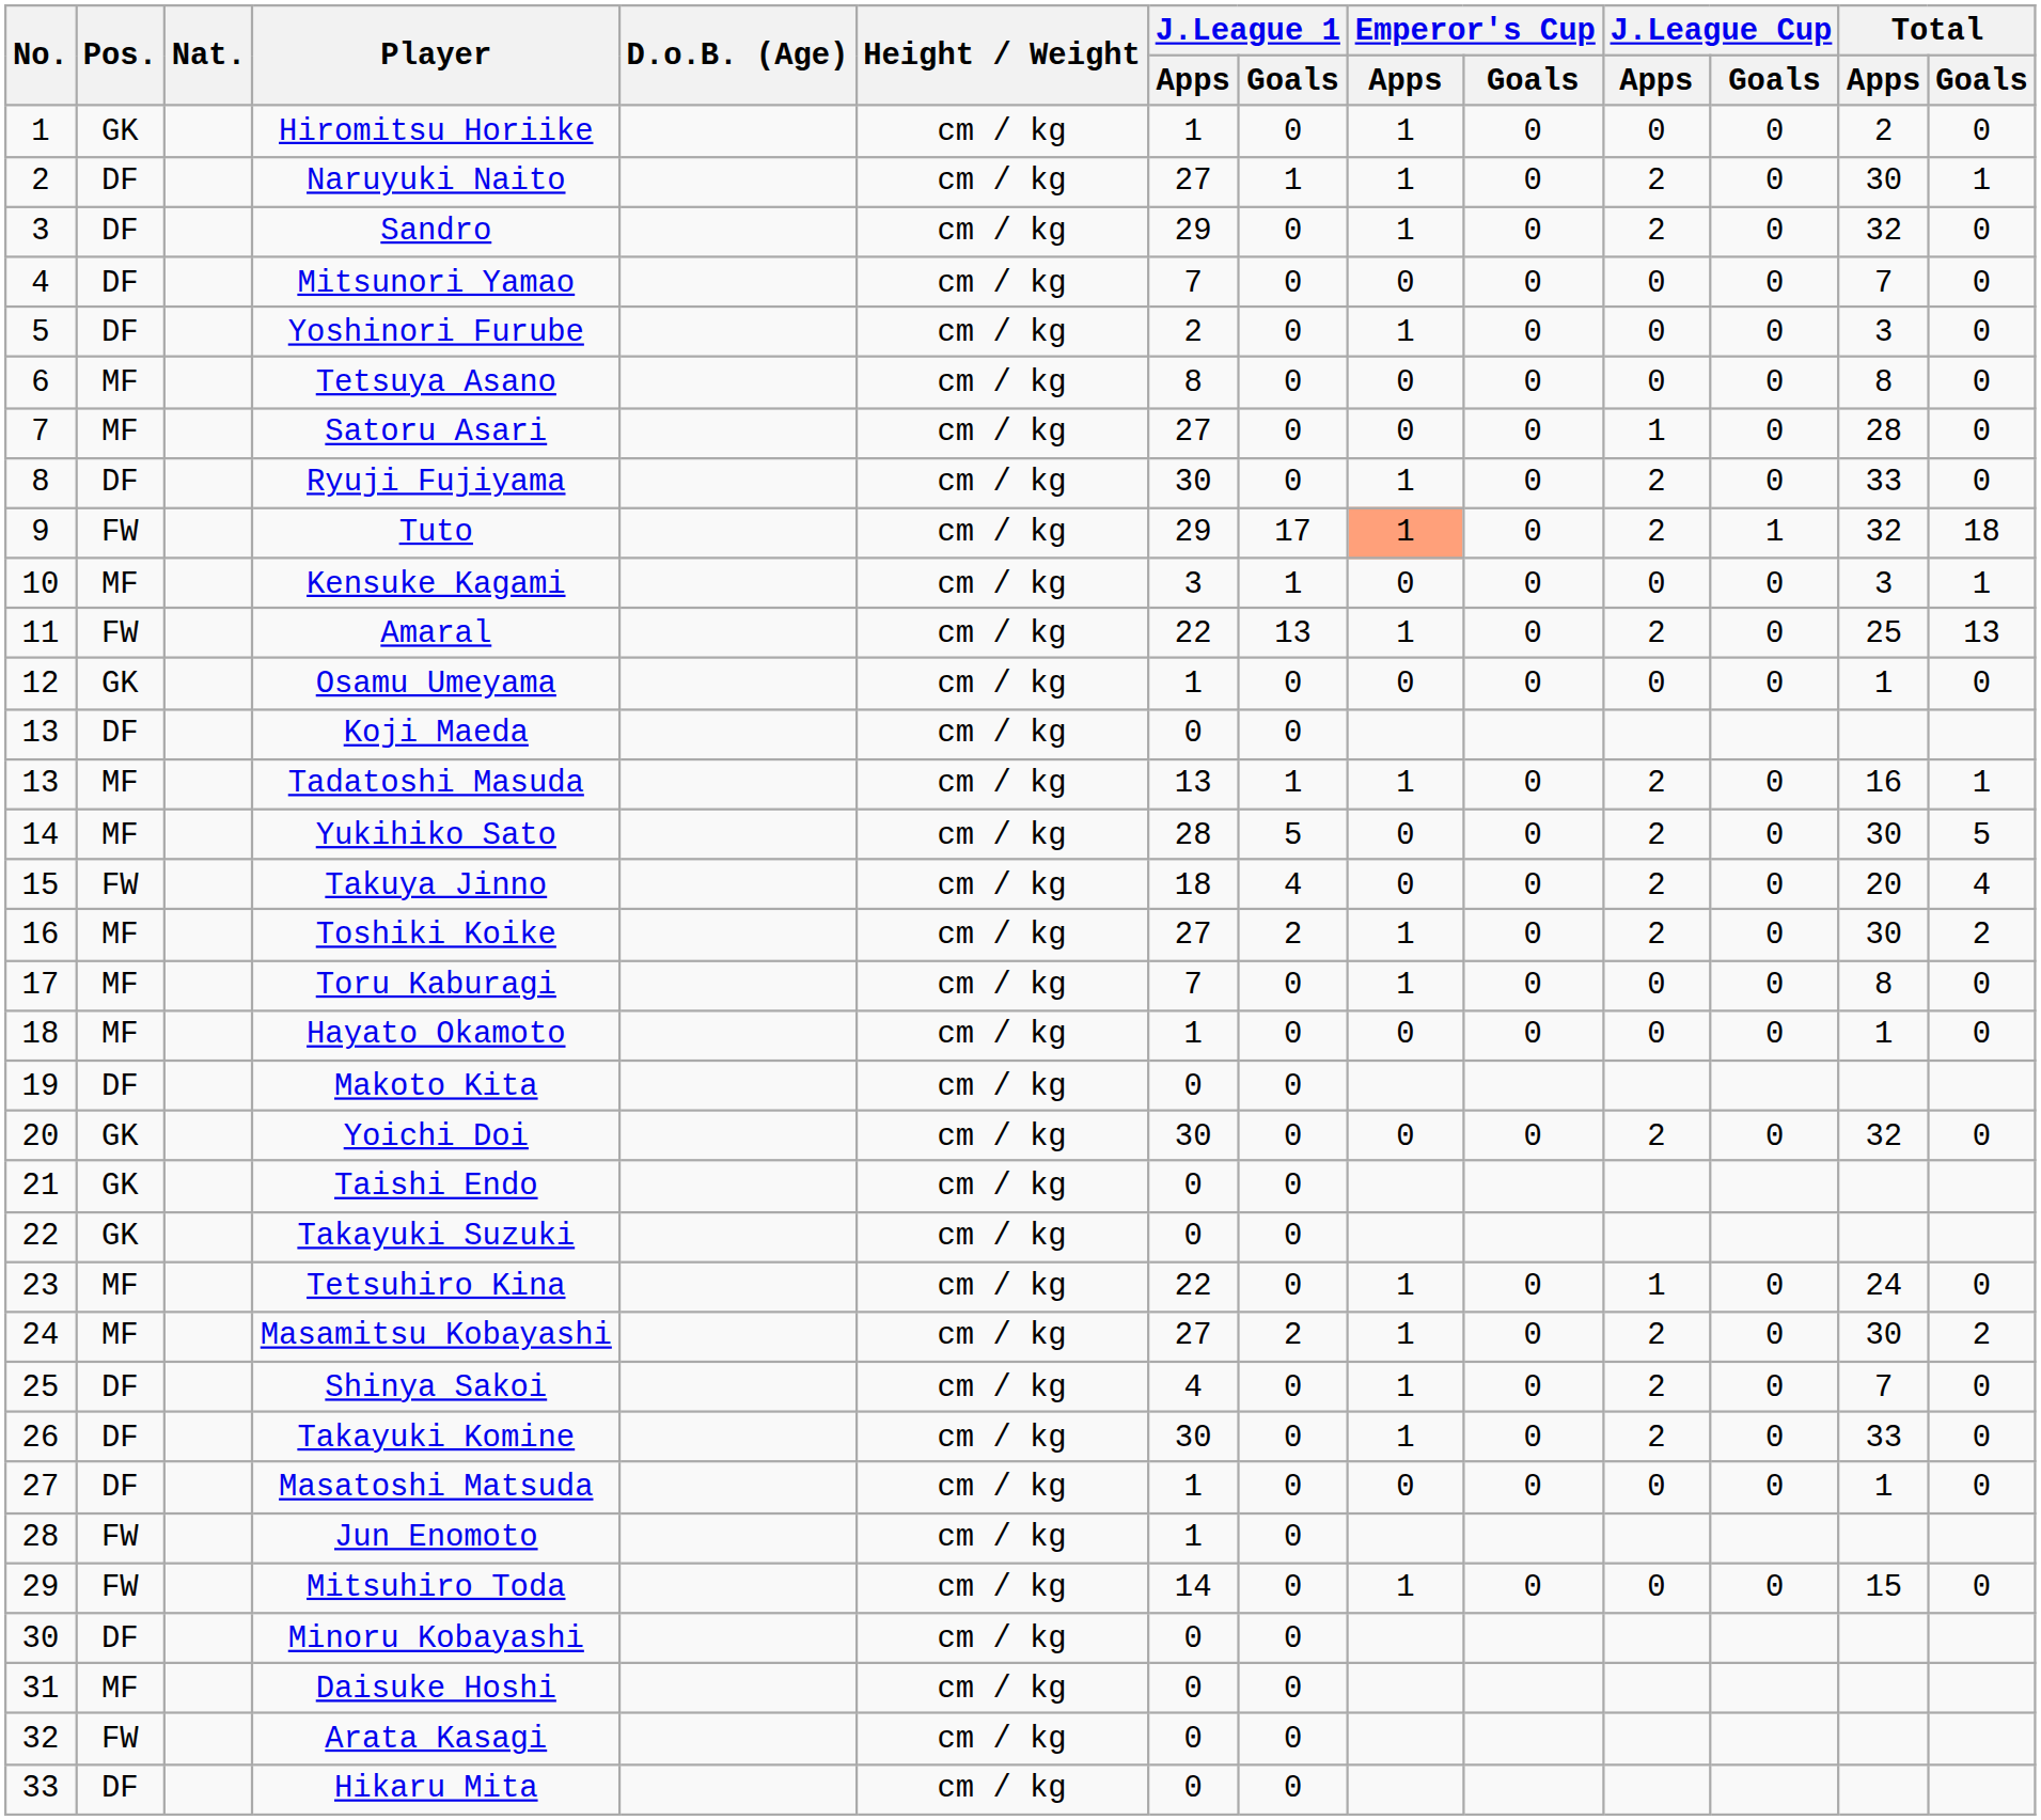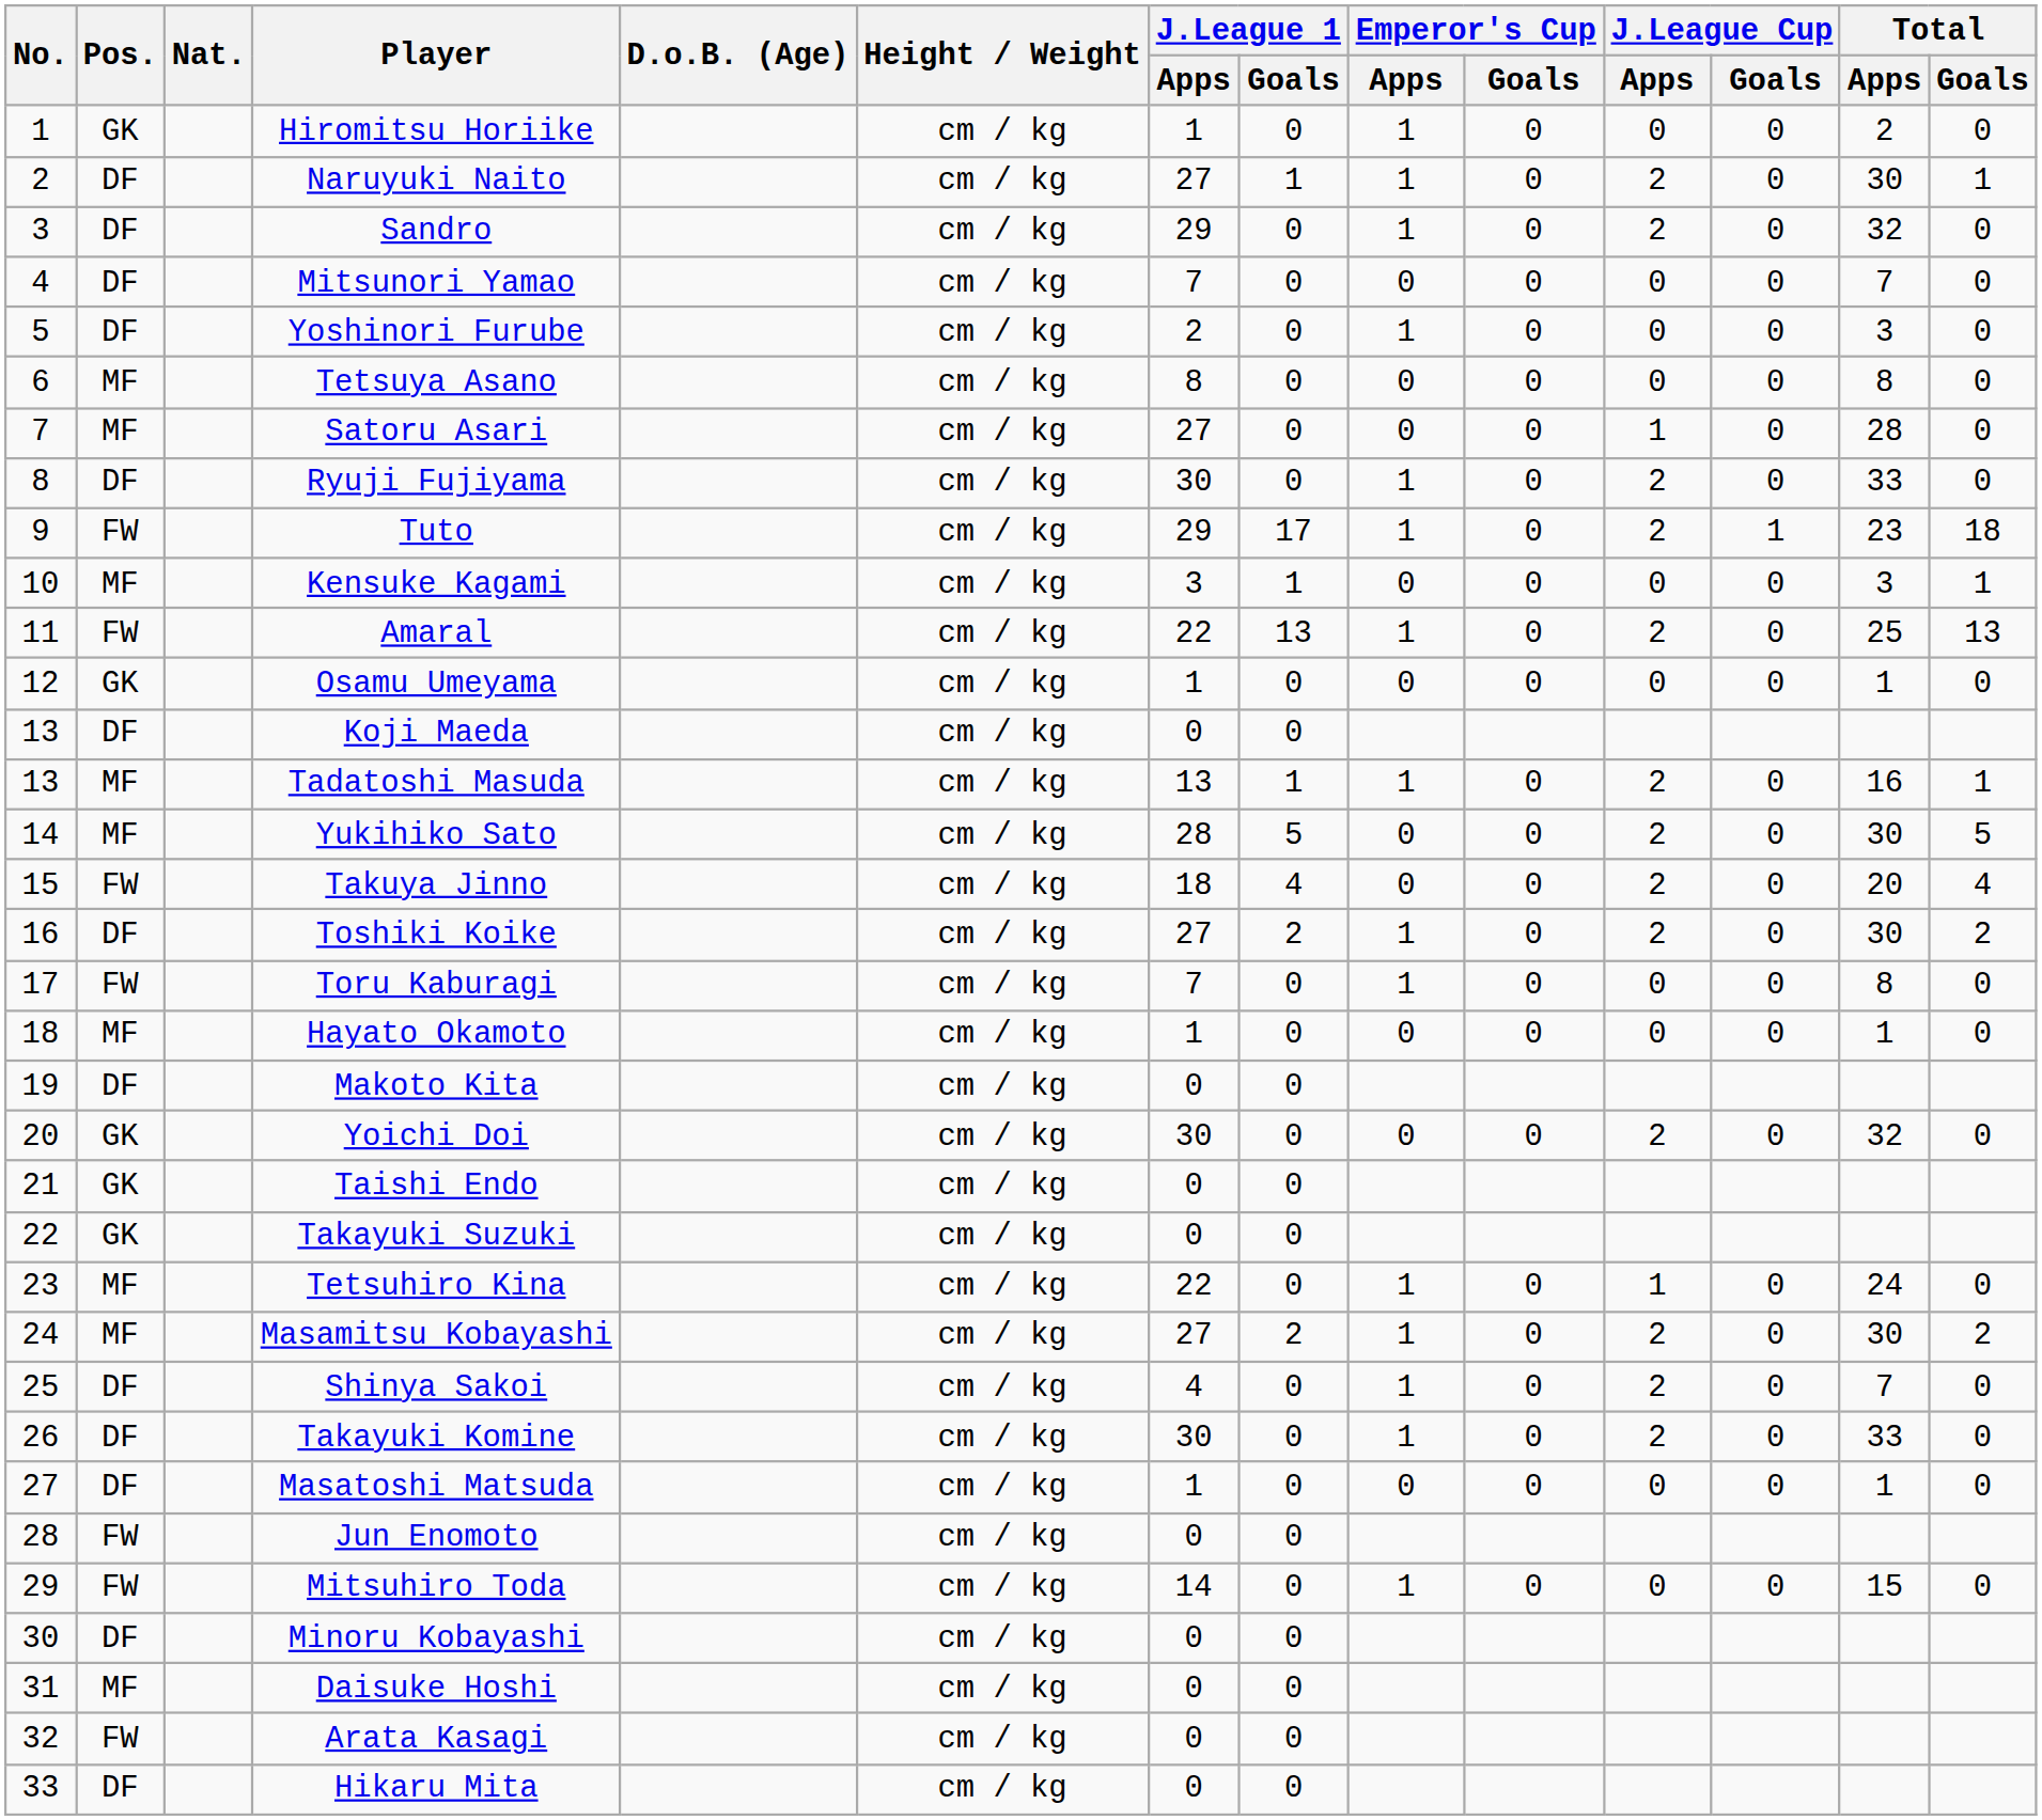Tuto | Emperor's Cup / Apps: lightsalmon background -> no background
Tuto | Total / Apps: 32 -> 23
Toshiki Koike | Pos.: MF -> DF
Toru Kaburagi | Pos.: MF -> FW
Jun Enomoto | J.League 1 / Apps: 1 -> 0
